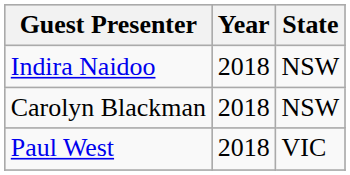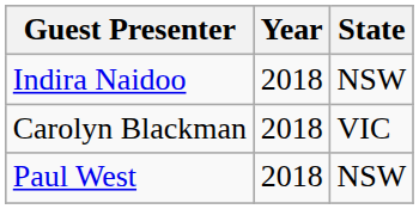Carolyn Blackman | State: NSW -> VIC
Paul West | State: VIC -> NSW
